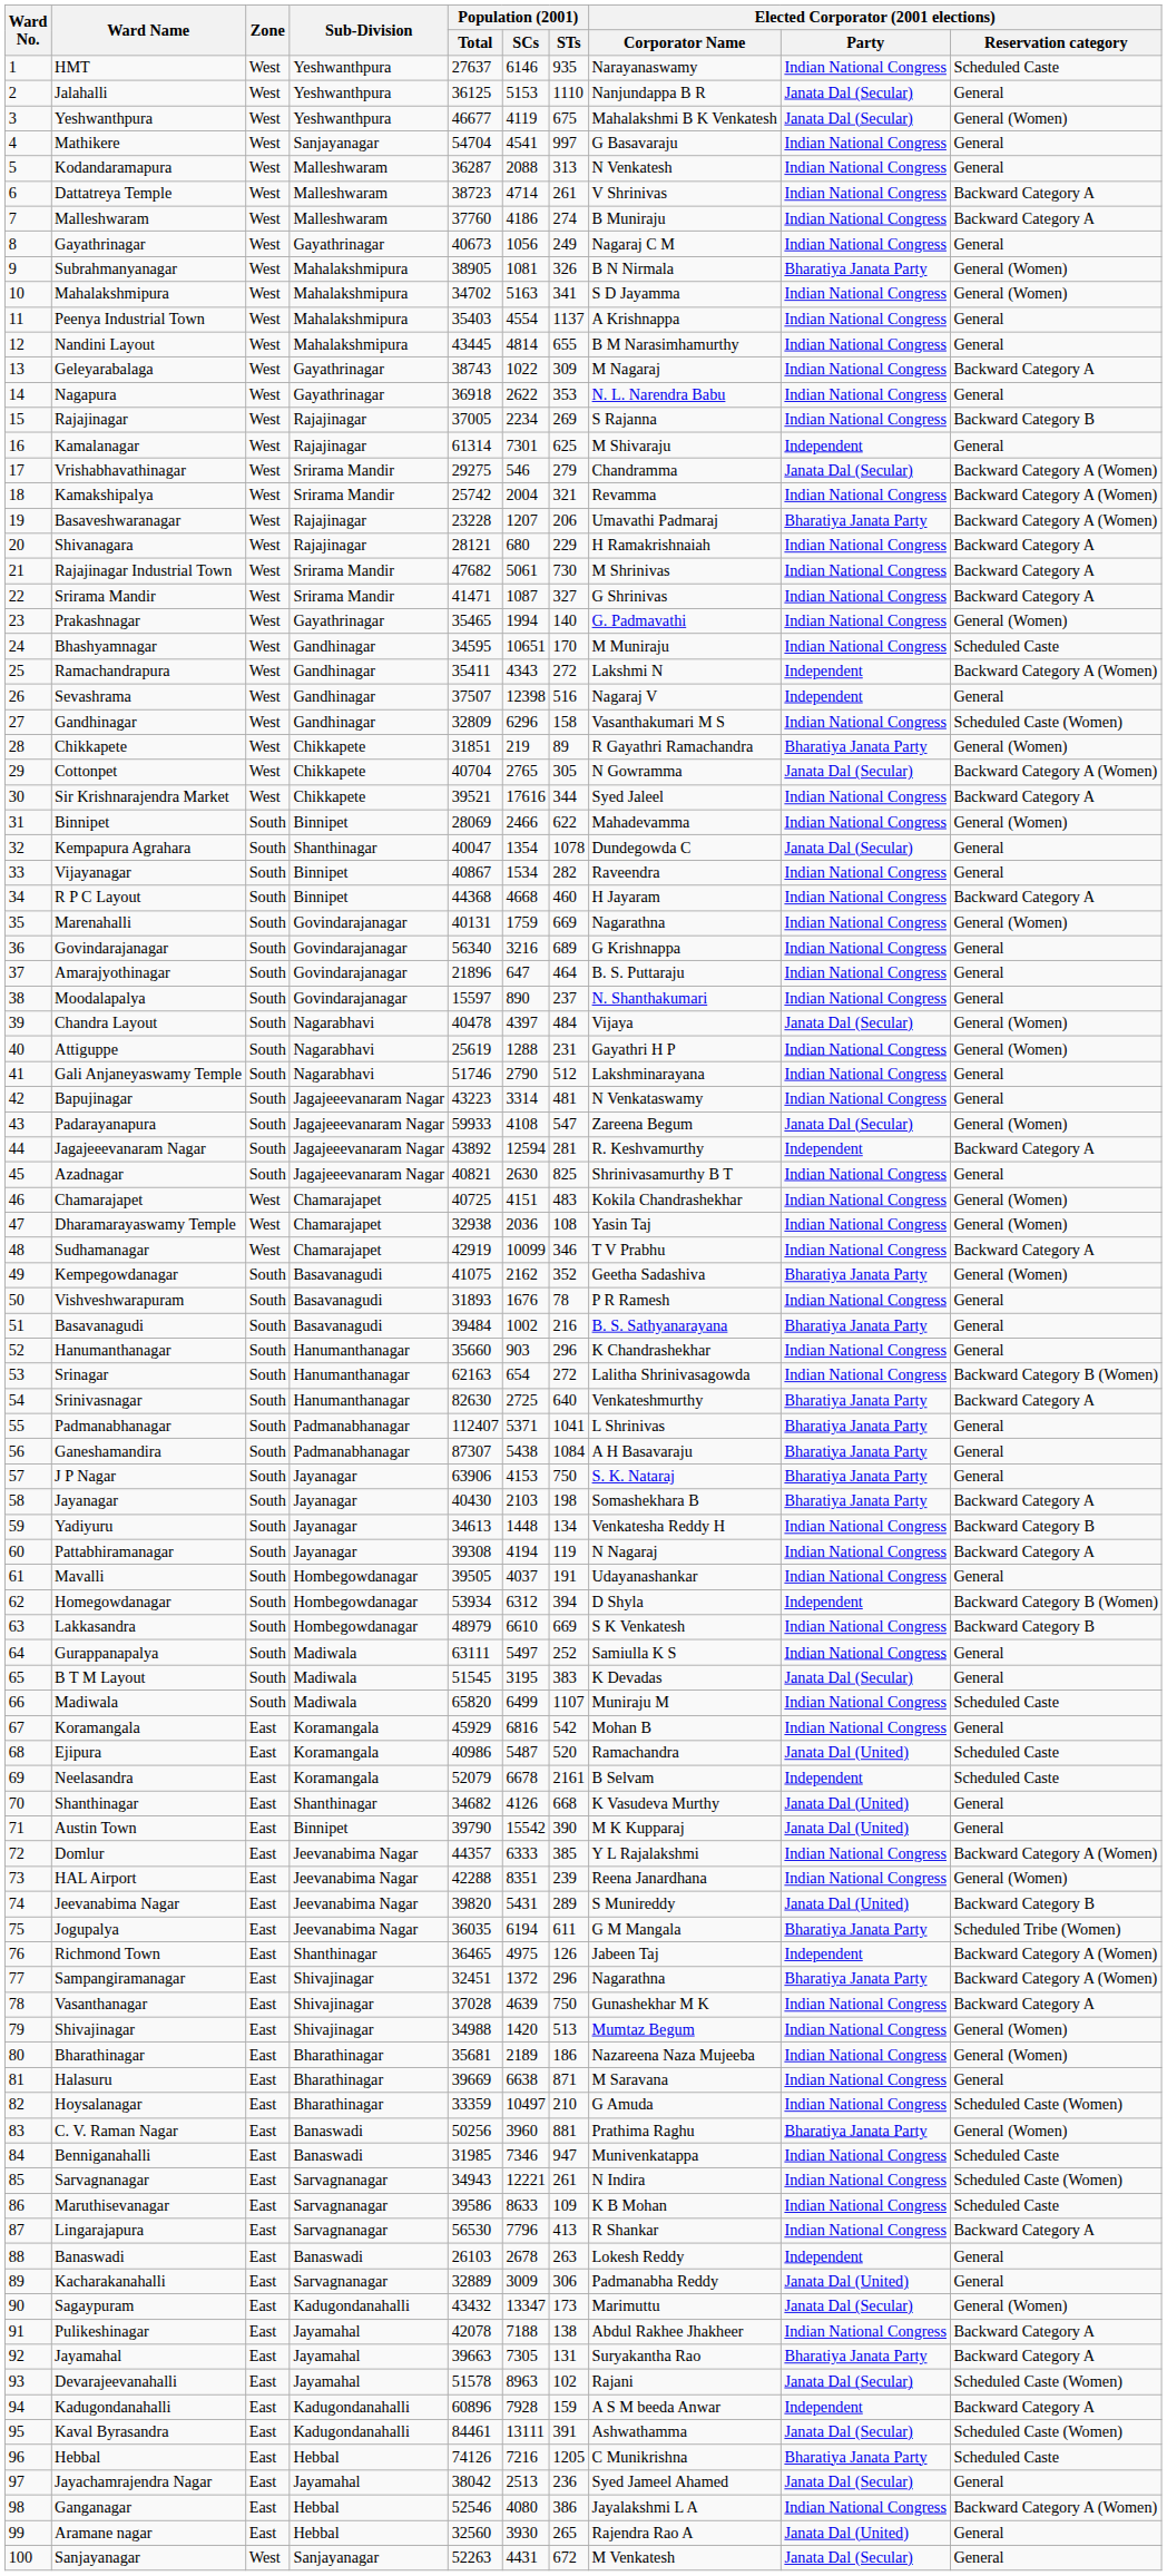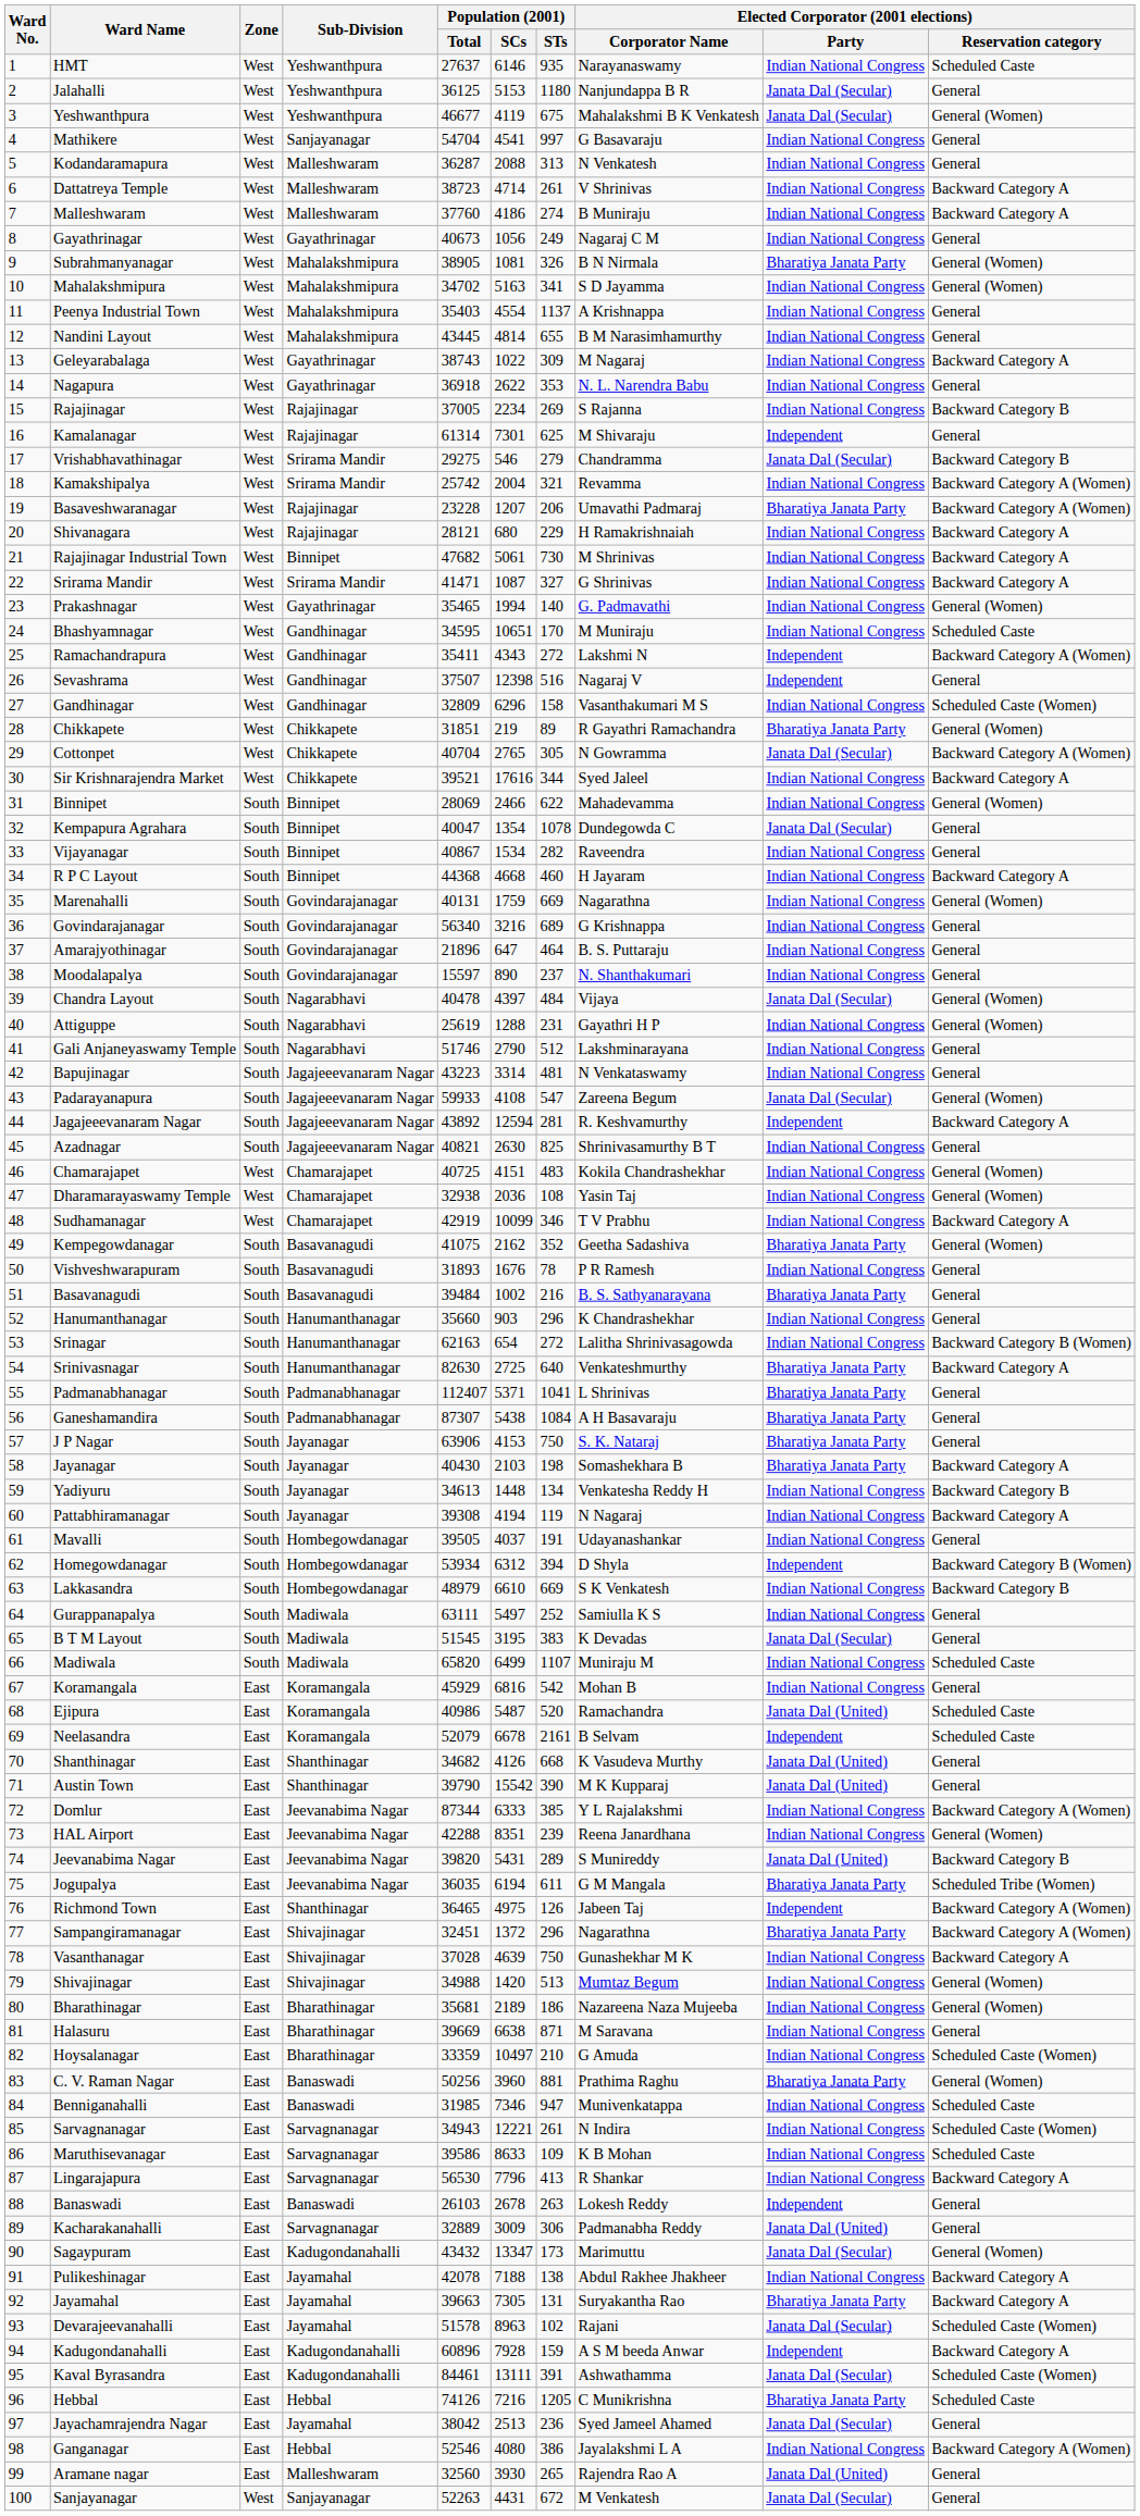Jalahalli | Population (2001) / STs: 1110 -> 1180
Vrishabhavathinagar | Elected Corporator (2001 elections) / Reservation category: Backward Category A (Women) -> Backward Category B
Rajajinagar Industrial Town | Sub-Division: Srirama Mandir -> Binnipet
Kempapura Agrahara | Sub-Division: Shanthinagar -> Binnipet
Austin Town | Sub-Division: Binnipet -> Shanthinagar
Domlur | Population (2001) / Total: 44357 -> 87344
Aramane nagar | Sub-Division: Hebbal -> Malleshwaram
